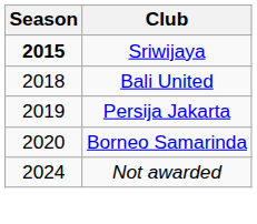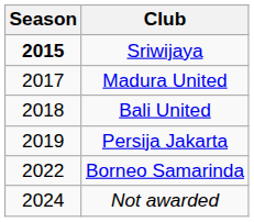+ row: 2017 | Madura United
Borneo Samarinda | Season: 2020 -> 2022
